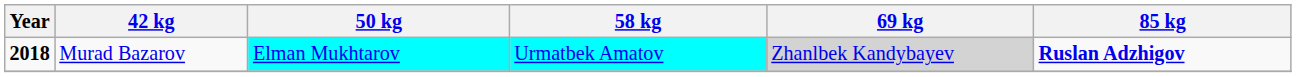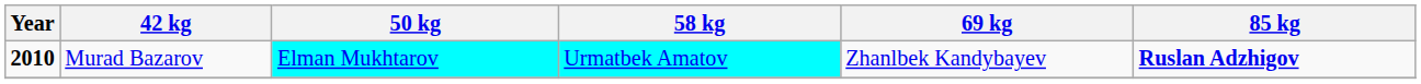Murad Bazarov | Year: 2018 -> 2010
Murad Bazarov | 69 kg: lightgrey background -> no background
